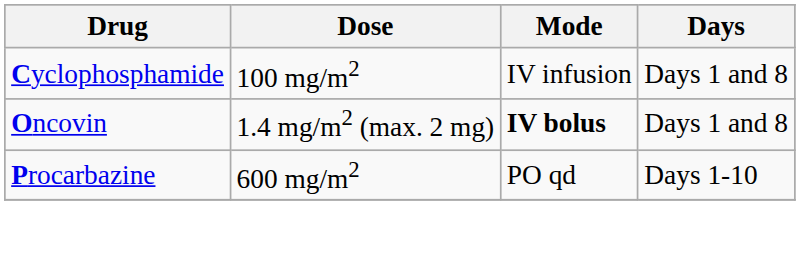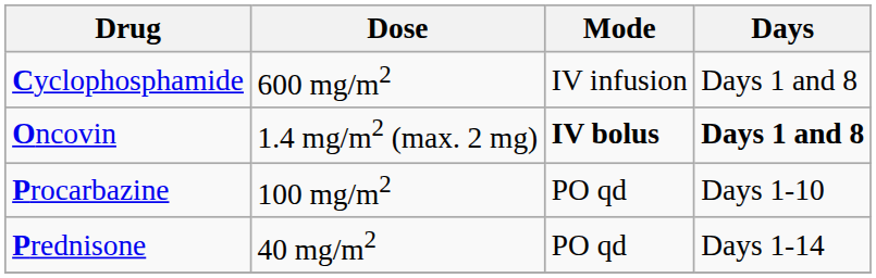Cyclophosphamide | Dose: 100 mg/m2 -> 600 mg/m2
Oncovin | Days: normal -> bold
Procarbazine | Dose: 600 mg/m2 -> 100 mg/m2
+ row: Prednisone | 40 mg/m2 | PO qd | Days 1-14
